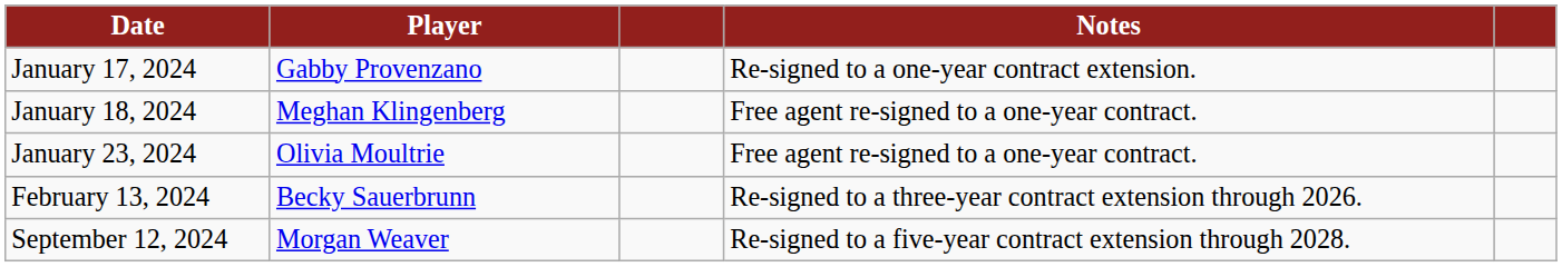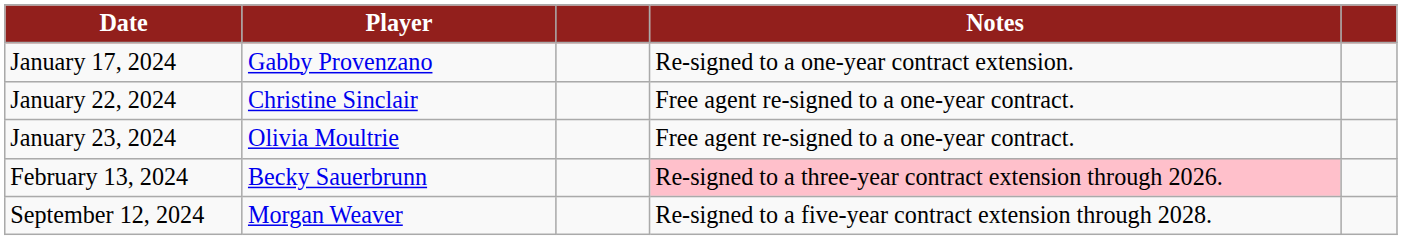- row: January 18, 2024 | Meghan Klingenberg | Free agent re-signed to a one-year contract.
+ row: January 22, 2024 | Christine Sinclair | Free agent re-signed to a one-year contract.
February 13, 2024 | Notes: no background -> pink background
